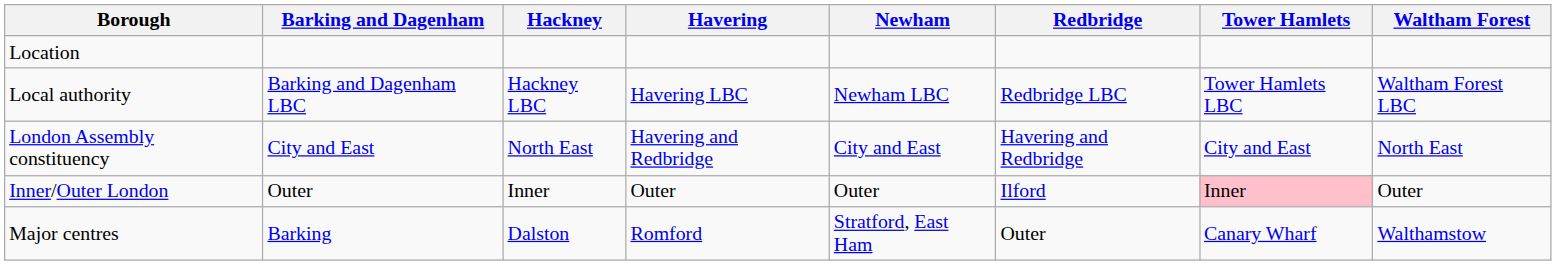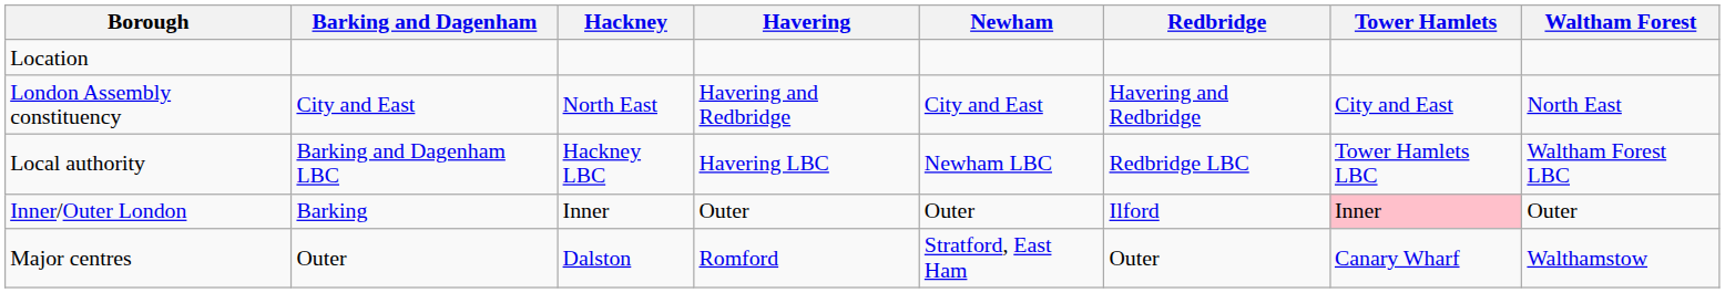rows swapped: Local authority <-> London Assembly constituency
Inner/Outer London | Barking and Dagenham: Outer -> Barking
Major centres | Barking and Dagenham: Barking -> Outer
